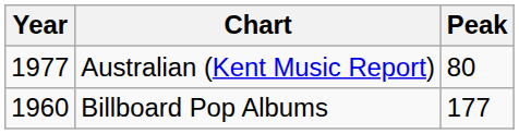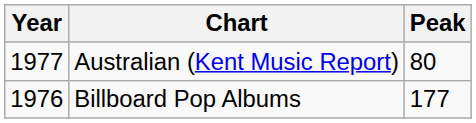Billboard Pop Albums | Year: 1960 -> 1976
